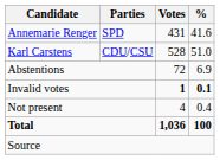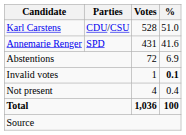rows swapped: Karl Carstens <-> Annemarie Renger
Invalid votes | Votes: bold -> normal
